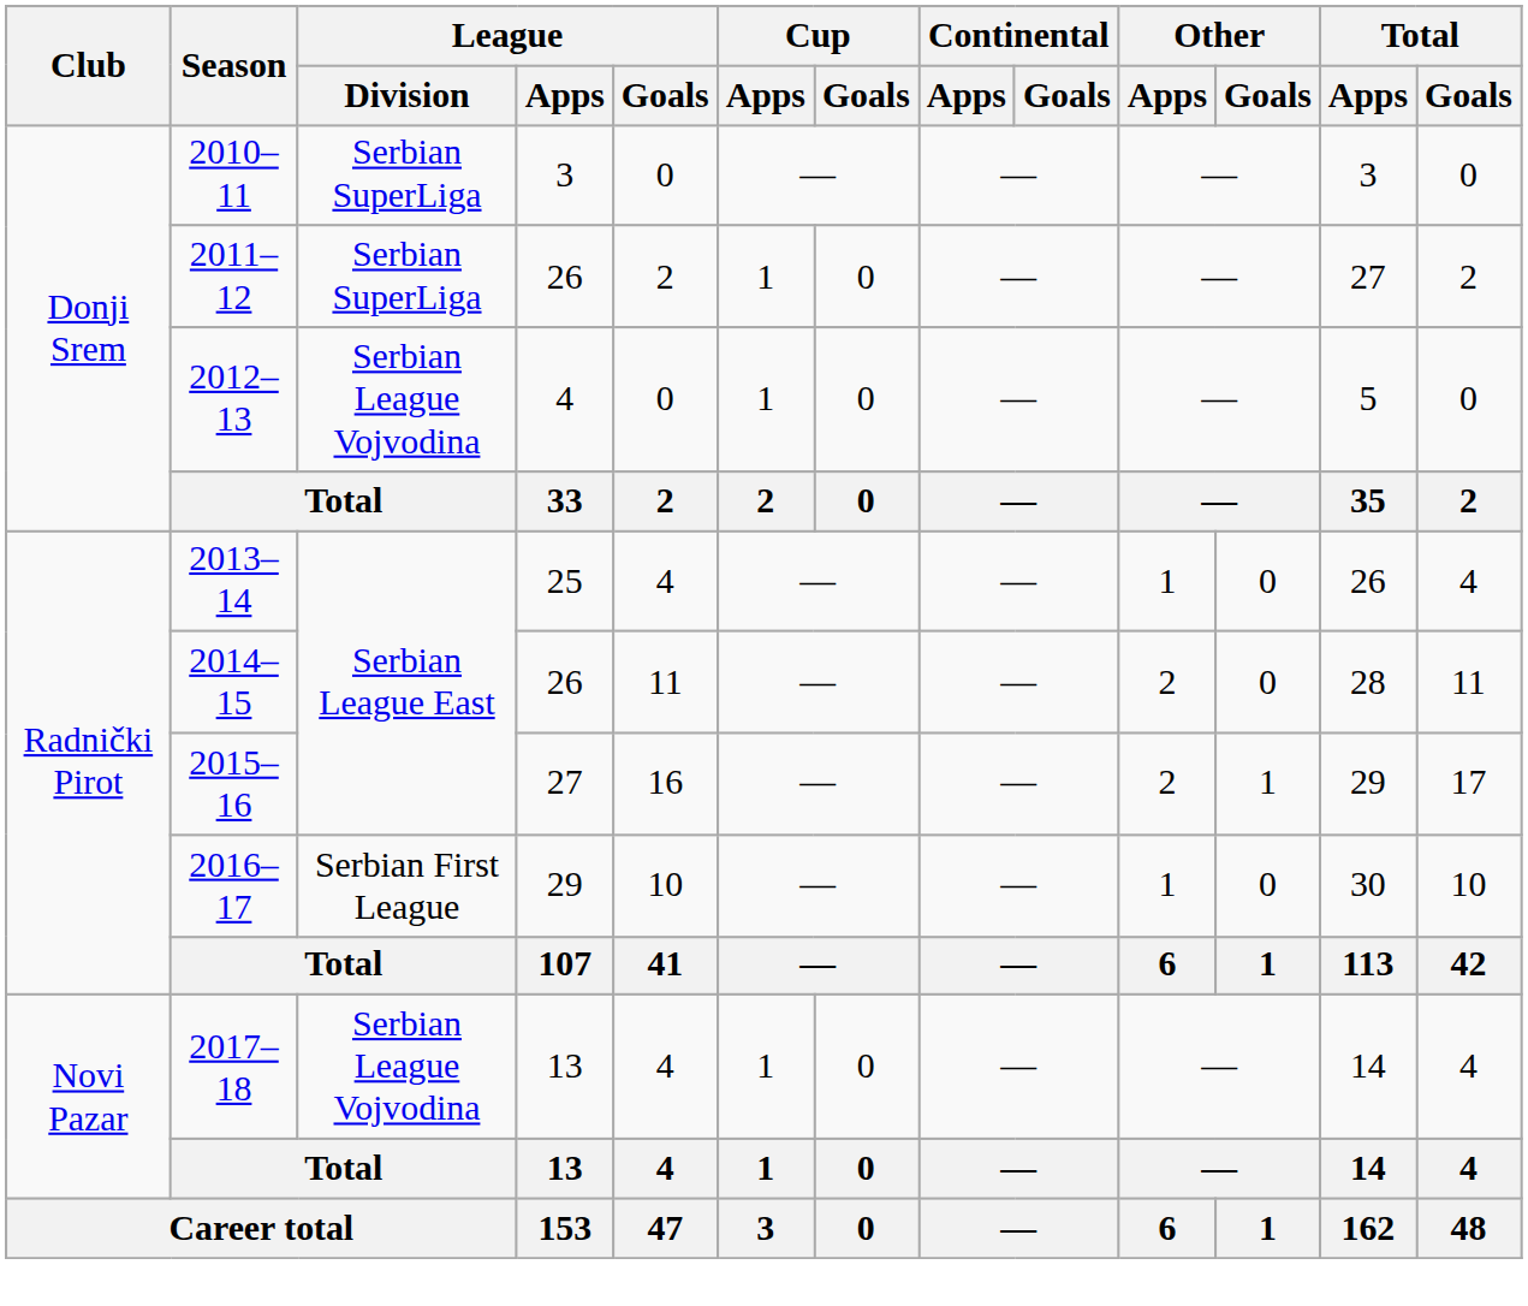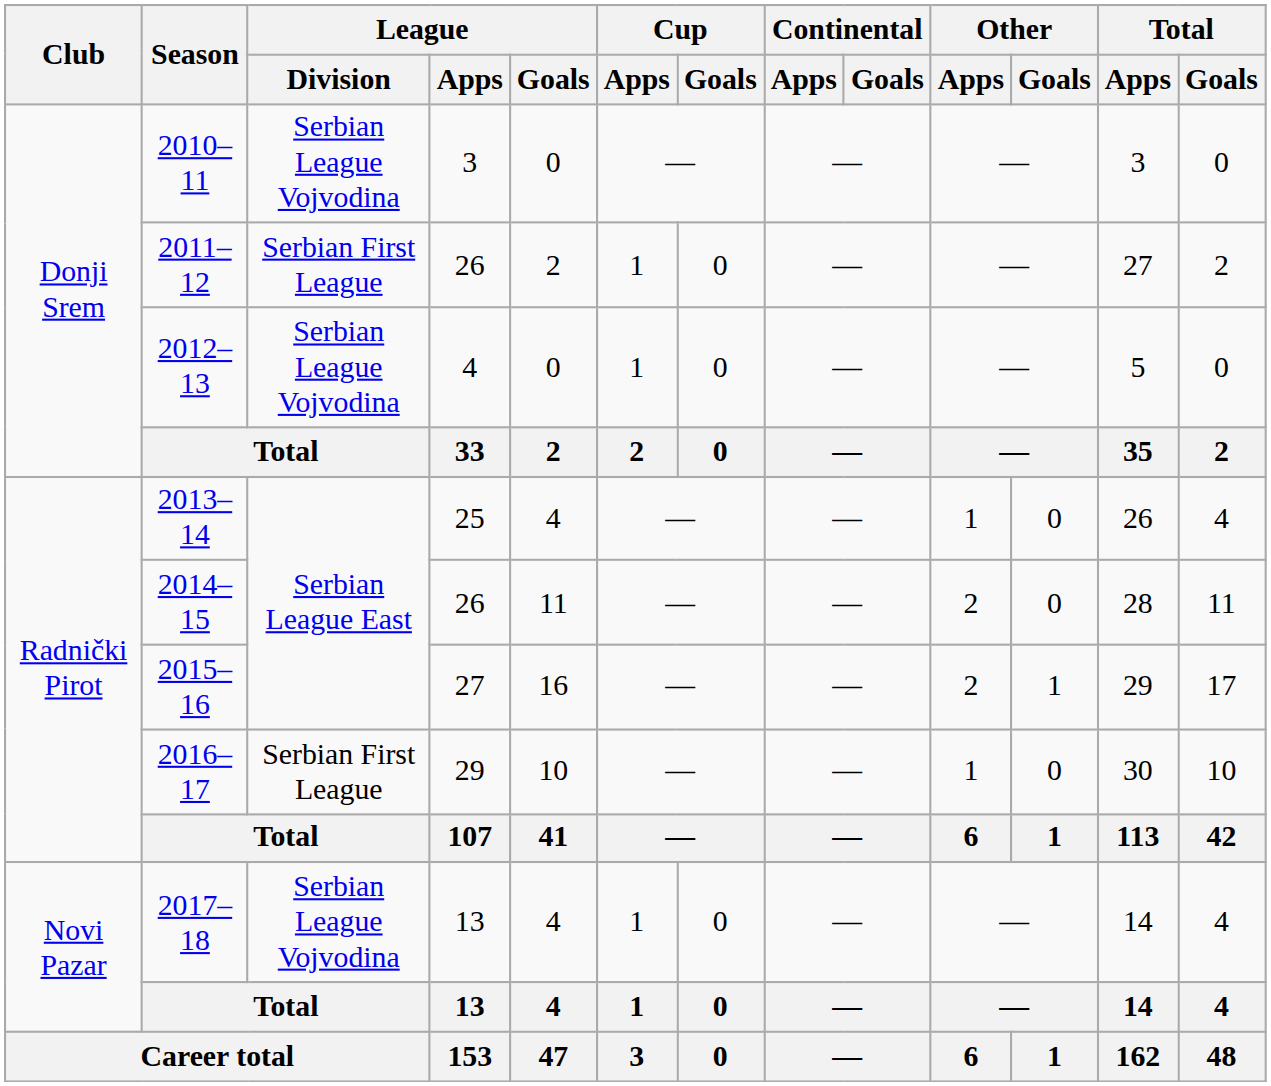2010–11 | League / Division: Serbian SuperLiga -> Serbian League Vojvodina
2011–12 | League / Division: Serbian SuperLiga -> Serbian First League
